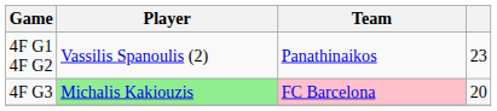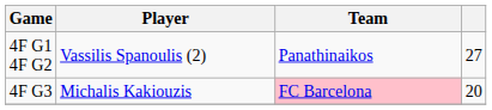4F G1 4F G2 | column 4: 23 -> 27
4F G3 | Player: lightgreen background -> no background
